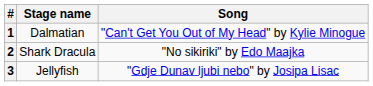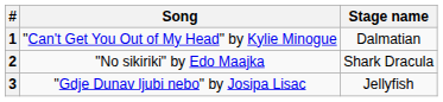columns swapped: Stage name <-> Song
